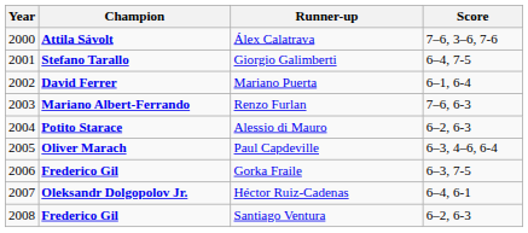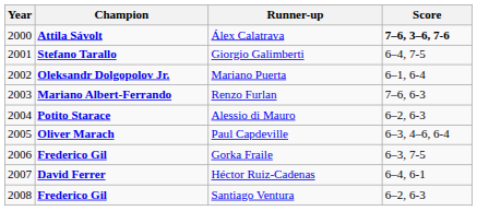Álex Calatrava | Score: normal -> bold
Mariano Puerta | Champion: David Ferrer -> Oleksandr Dolgopolov Jr.
Héctor Ruiz-Cadenas | Champion: Oleksandr Dolgopolov Jr. -> David Ferrer
